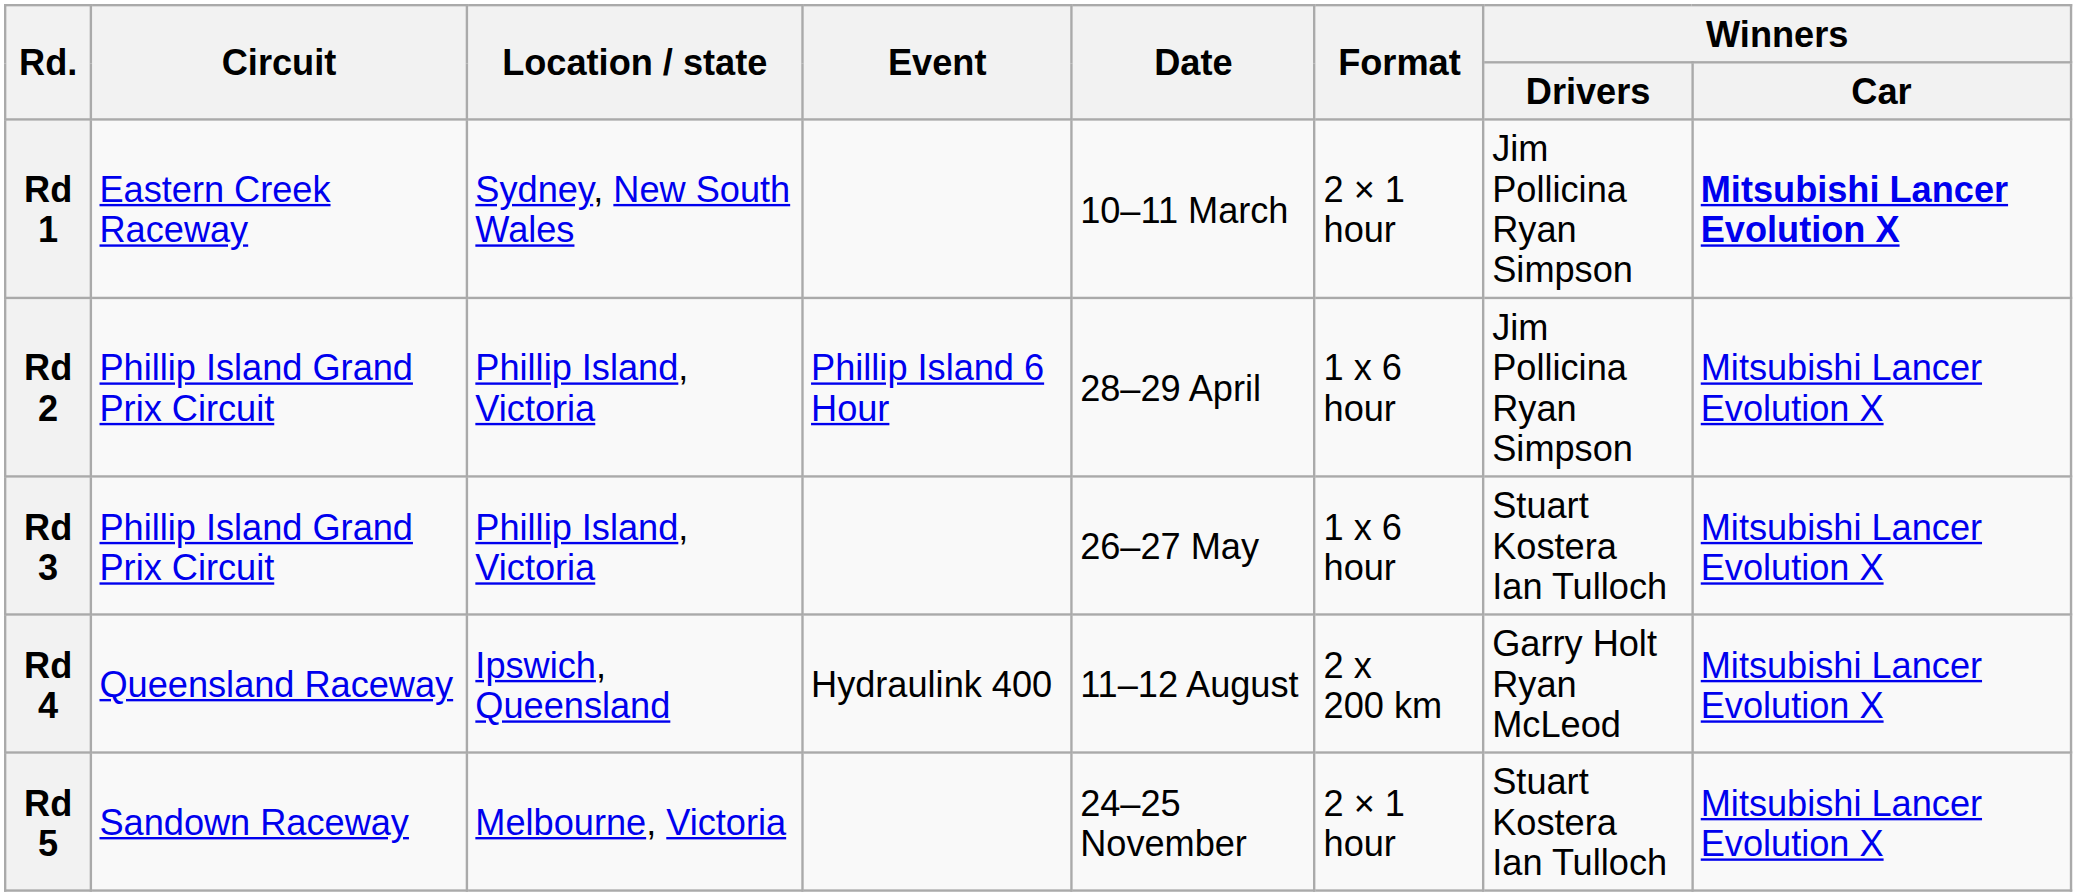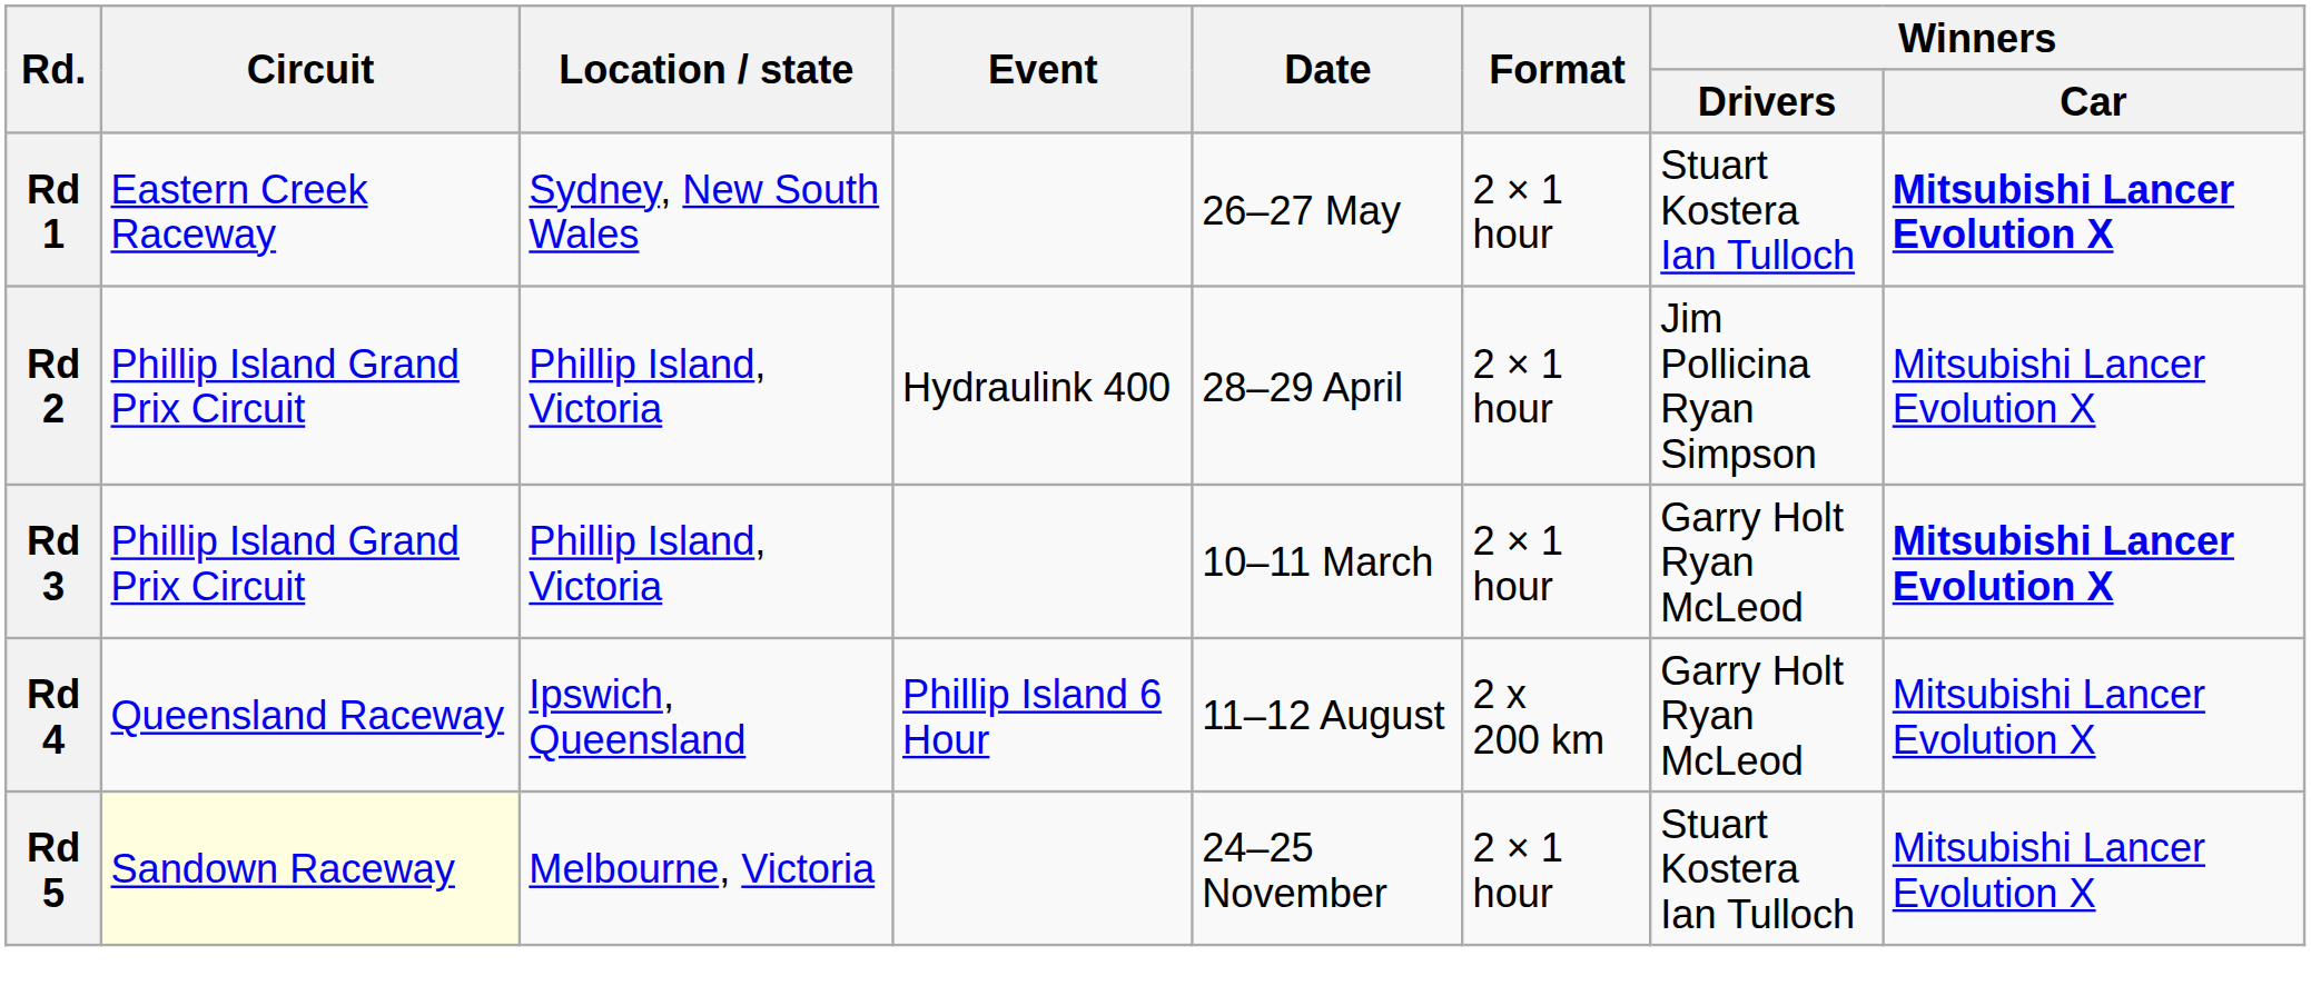Rd 1 | Date: 10–11 March -> 26–27 May
Rd 1 | Winners / Drivers: Jim Pollicina Ryan Simpson -> Stuart Kostera Ian Tulloch
Rd 2 | Event: Phillip Island 6 Hour -> Hydraulink 400
Rd 2 | Format: 1 x 6 hour -> 2 × 1 hour
Rd 3 | Date: 26–27 May -> 10–11 March
Rd 3 | Format: 1 x 6 hour -> 2 × 1 hour
Rd 3 | Winners / Drivers: Stuart Kostera Ian Tulloch -> Garry Holt Ryan McLeod
Rd 3 | Winners / Car: normal -> bold
Rd 4 | Event: Hydraulink 400 -> Phillip Island 6 Hour
Rd 5 | Circuit: no background -> lightyellow background
